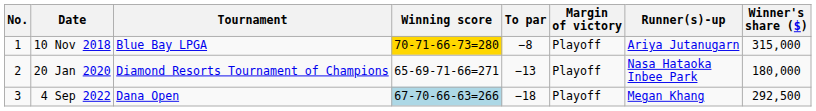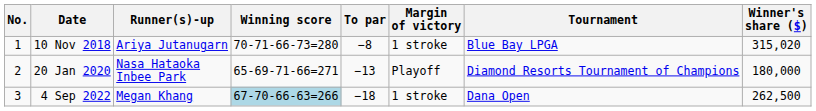columns swapped: Tournament <-> Runner(s)-up
10 Nov 2018 | Winning score: gold background -> no background
10 Nov 2018 | Margin of victory: Playoff -> 1 stroke
10 Nov 2018 | Winner's share ($): 315,000 -> 315,020
4 Sep 2022 | Margin of victory: Playoff -> 1 stroke
4 Sep 2022 | Winner's share ($): 292,500 -> 262,500
